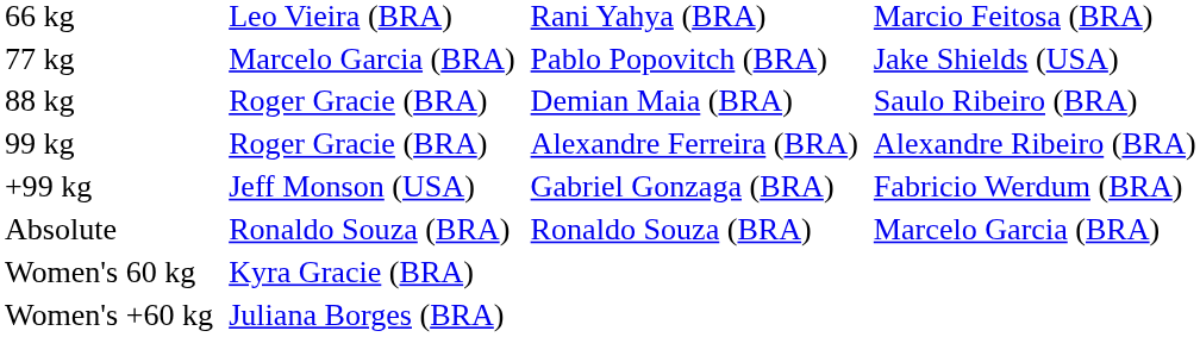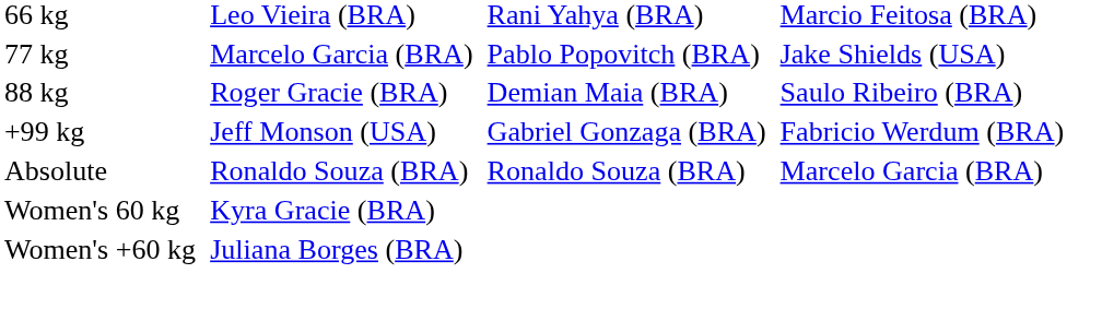- row: 99 kg | Roger Gracie (BRA) | Alexandre Ferreira (BRA) | Alexandre Ribeiro (BRA)
